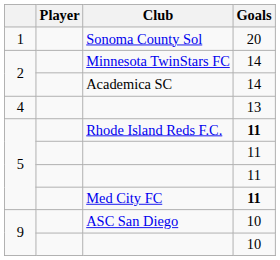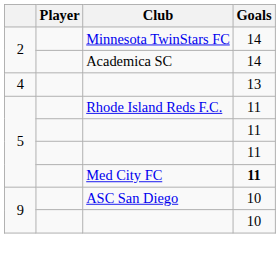- row: 1 | Sonoma County Sol | 20
Rhode Island Reds F.C. | Goals: bold -> normal
